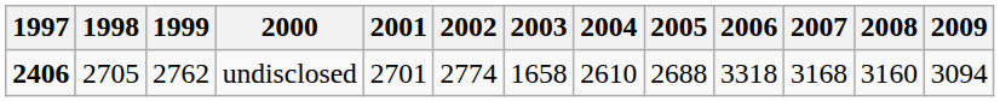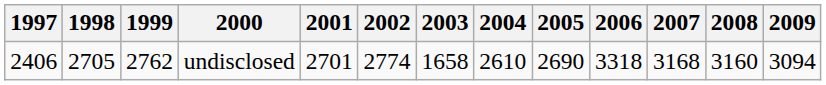undisclosed | 1997: bold -> normal
undisclosed | 2005: 2688 -> 2690
